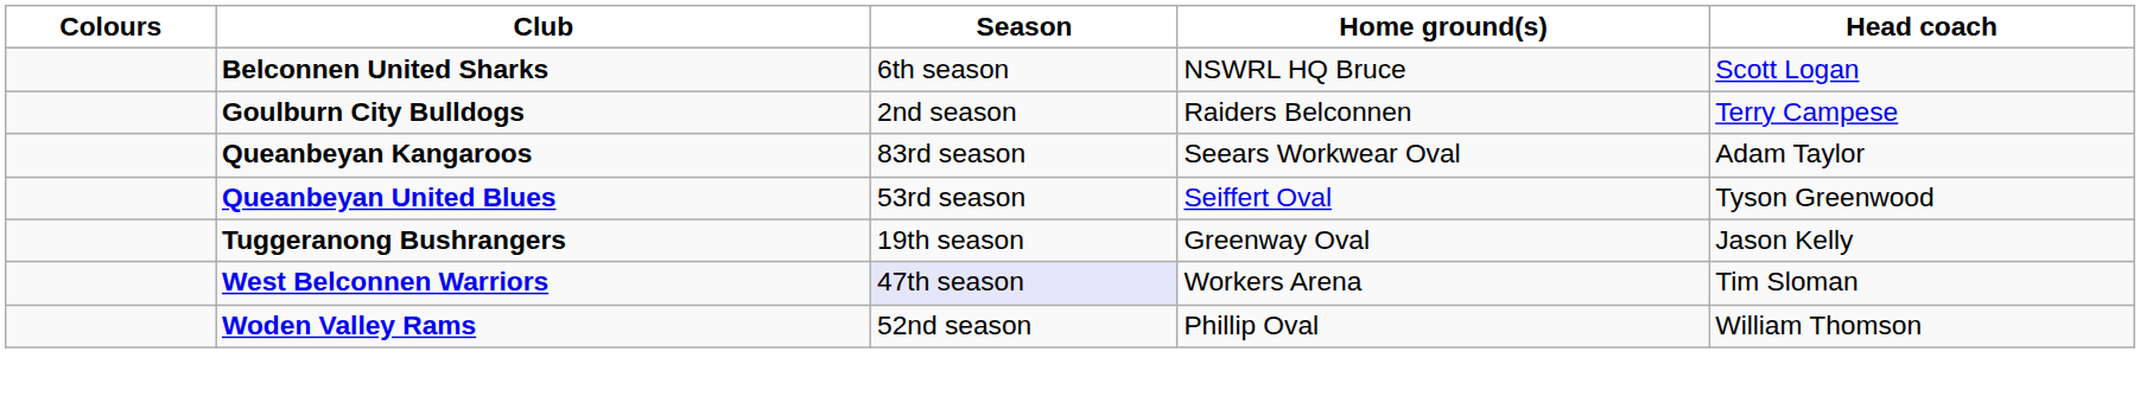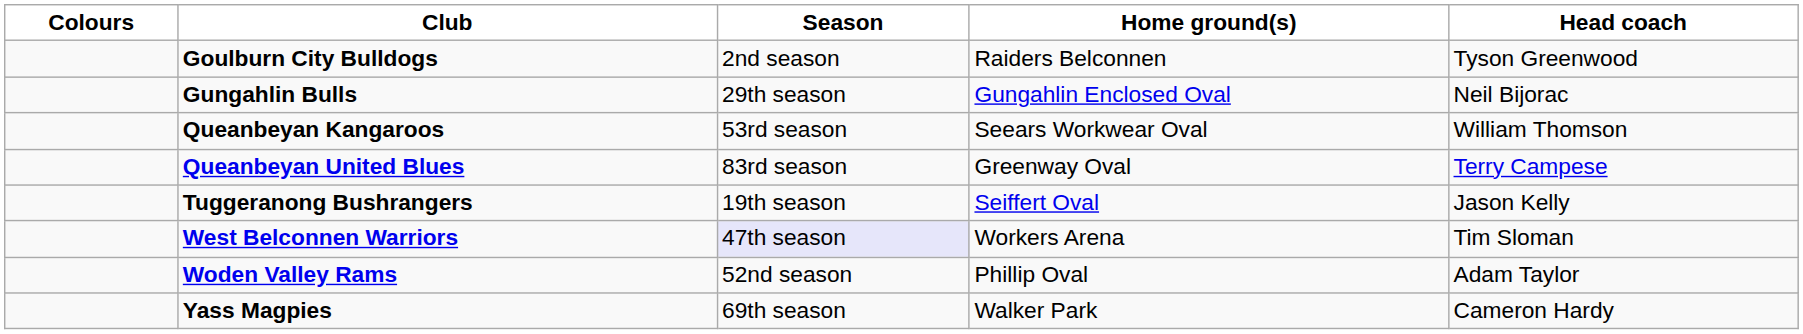- row: Belconnen United Sharks | 6th season | NSWRL HQ Bruce | Scott Logan
Goulburn City Bulldogs | Head coach: Terry Campese -> Tyson Greenwood
+ row: Gungahlin Bulls | 29th season | Gungahlin Enclosed Oval | Neil Bijorac
Queanbeyan Kangaroos | Season: 83rd season -> 53rd season
Queanbeyan Kangaroos | Head coach: Adam Taylor -> William Thomson
Queanbeyan United Blues | Season: 53rd season -> 83rd season
Queanbeyan United Blues | Home ground(s): Seiffert Oval -> Greenway Oval
Queanbeyan United Blues | Head coach: Tyson Greenwood -> Terry Campese
Tuggeranong Bushrangers | Home ground(s): Greenway Oval -> Seiffert Oval
Woden Valley Rams | Head coach: William Thomson -> Adam Taylor
+ row: Yass Magpies | 69th season | Walker Park | Cameron Hardy
